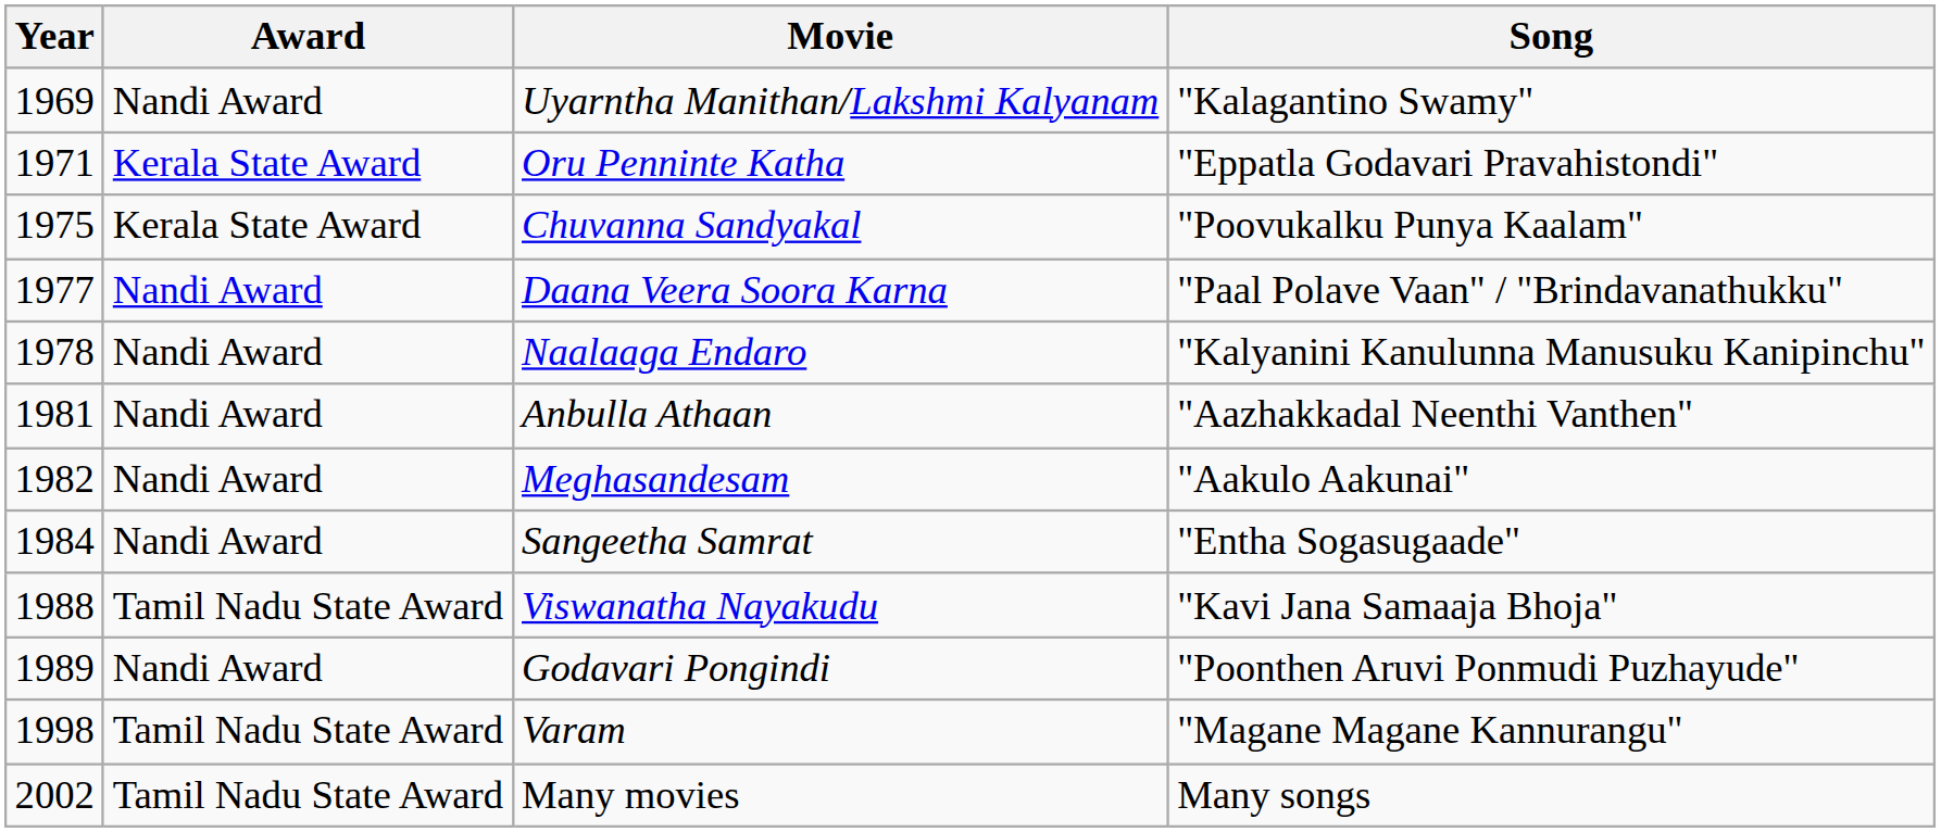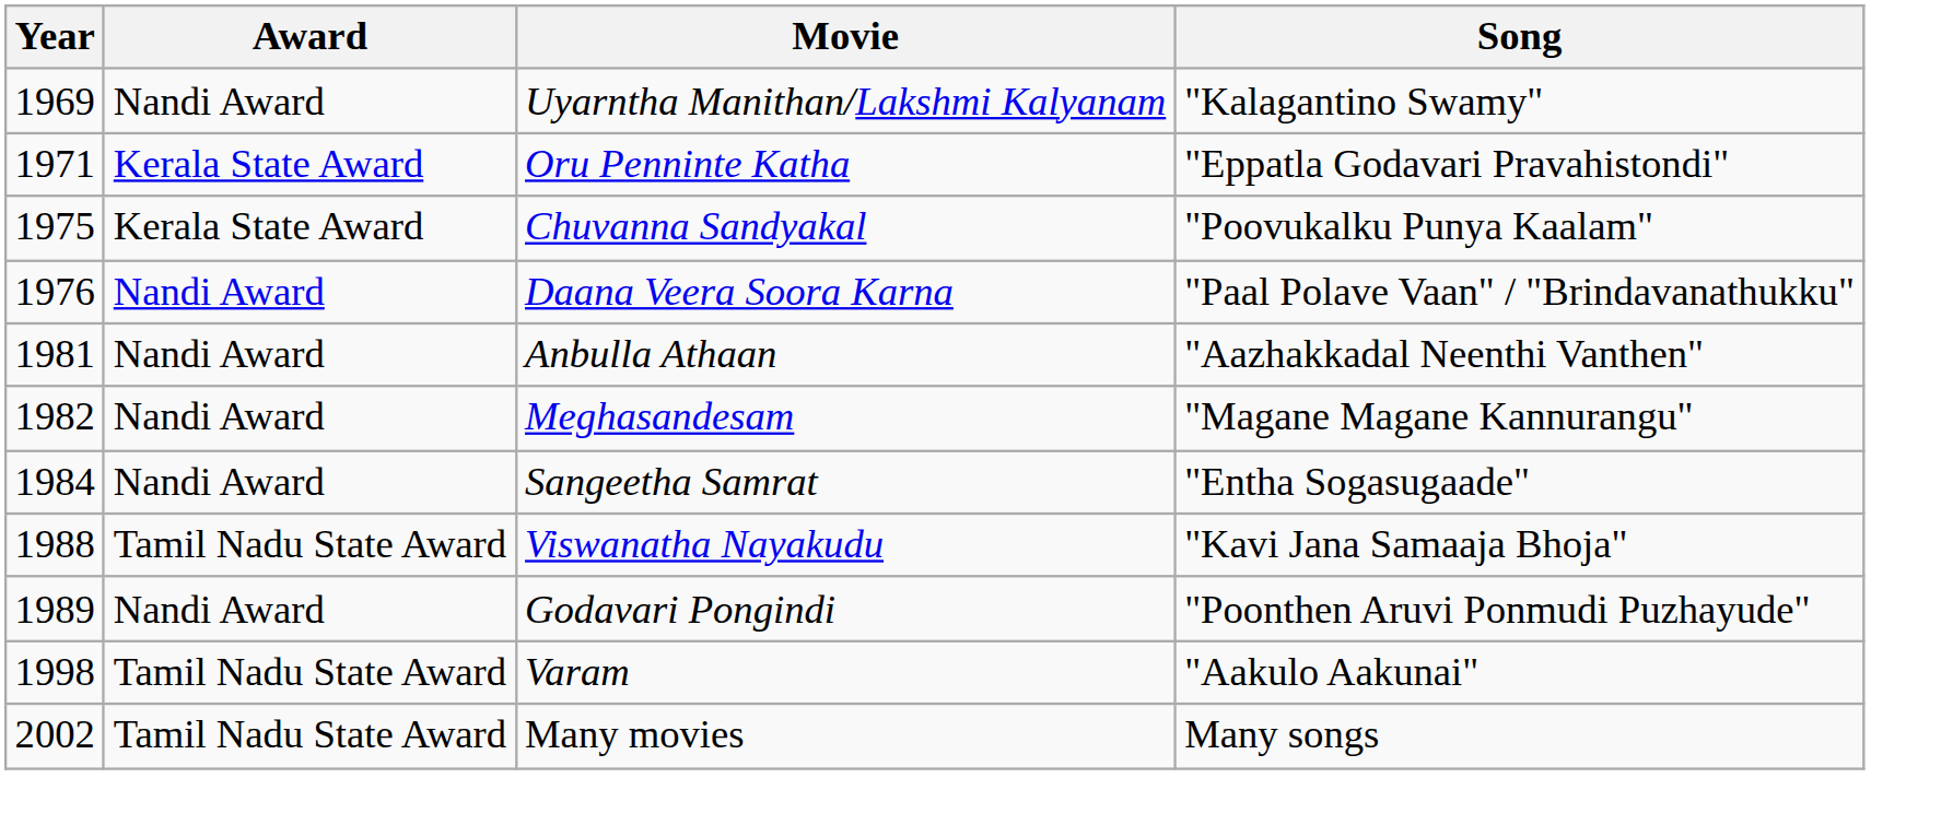Daana Veera Soora Karna | Year: 1977 -> 1976
- row: 1978 | Nandi Award | Naalaaga Endaro | "Kalyanini Kanulunna Manusuku Kanipinchu"
Meghasandesam | Song: "Aakulo Aakunai" -> "Magane Magane Kannurangu"
Varam | Song: "Magane Magane Kannurangu" -> "Aakulo Aakunai"
